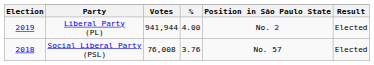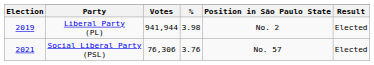Liberal Party (PL) | %: 4.00 -> 3.98
Social Liberal Party (PSL) | Election: 2018 -> 2021
Social Liberal Party (PSL) | Votes: 76,008 -> 76,306
